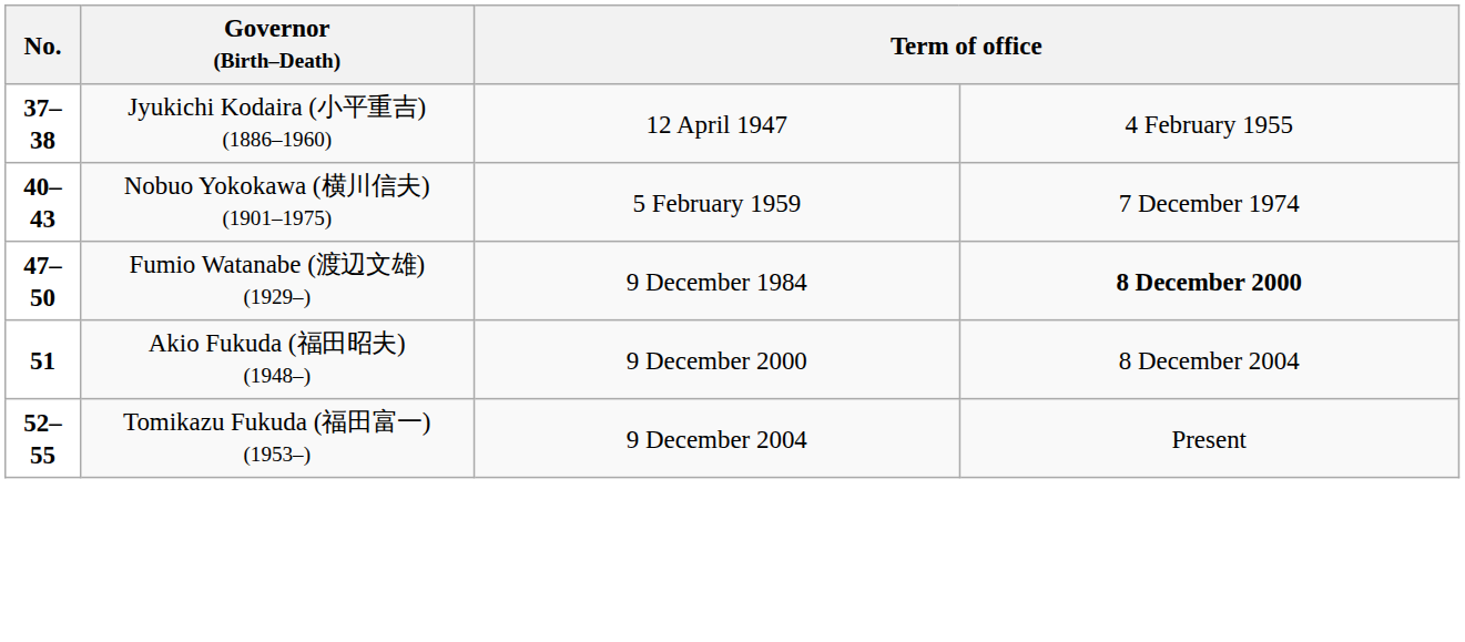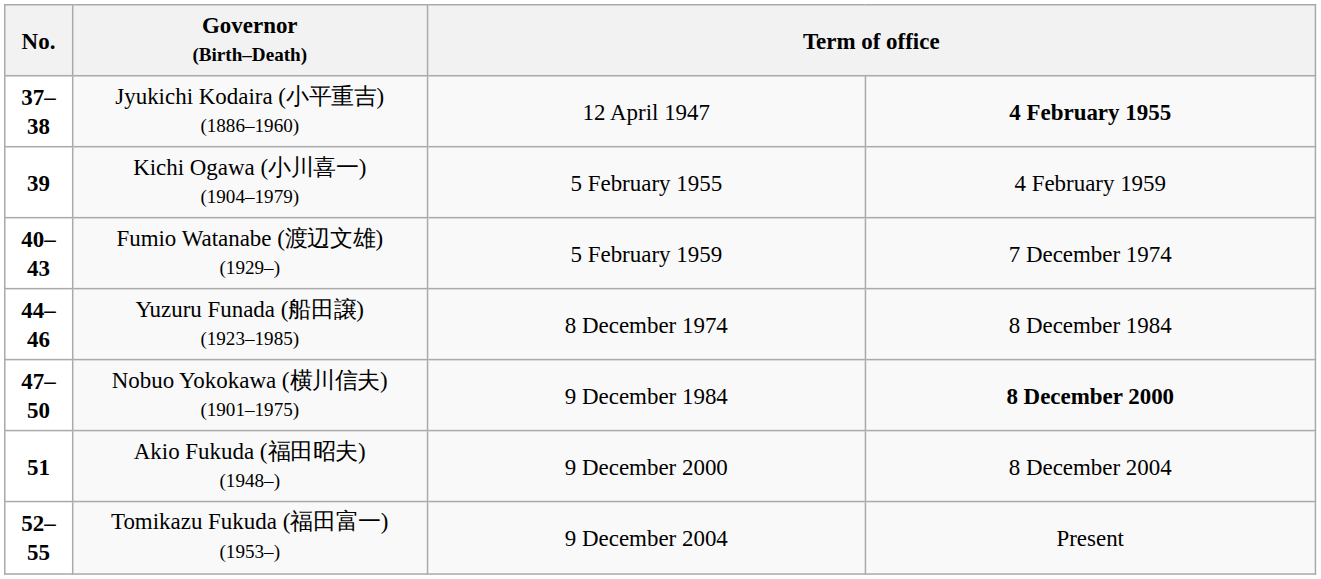37–38 | column 4: normal -> bold
+ row: 39 | Kichi Ogawa (小川喜一) (1904–1979) | 5 February 1955 | 4 February 1959
40–43 | Governor (Birth–Death): Nobuo Yokokawa (横川信夫) (1901–1975) -> Fumio Watanabe (渡辺文雄) (1929–)
+ row: 44–46 | Yuzuru Funada (船田譲) (1923–1985) | 8 December 1974 | 8 December 1984
47–50 | Governor (Birth–Death): Fumio Watanabe (渡辺文雄) (1929–) -> Nobuo Yokokawa (横川信夫) (1901–1975)
